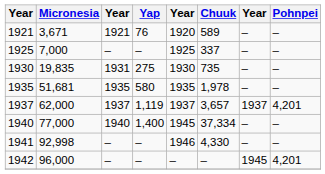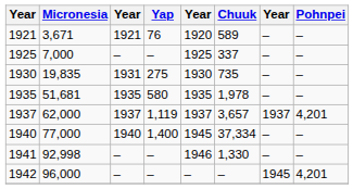1941 | Chuuk: 4,330 -> 1,330
